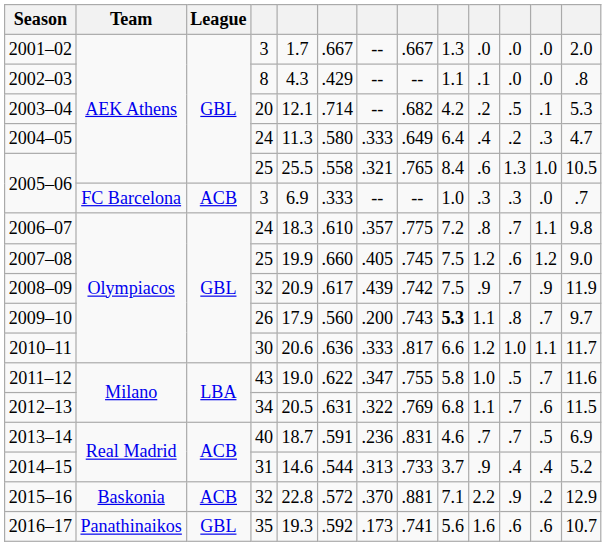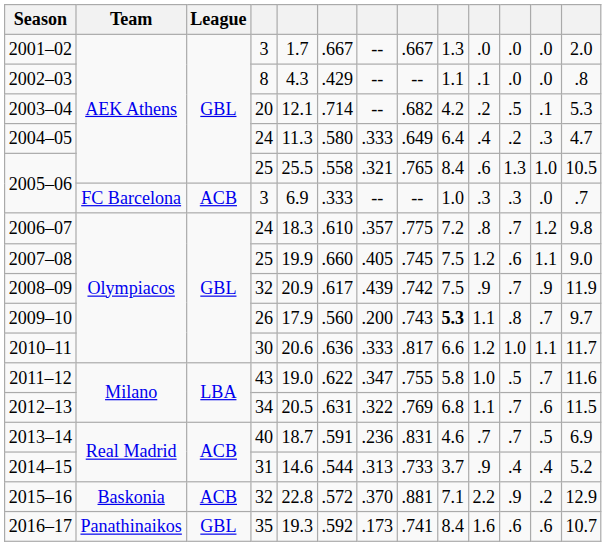2006–07 | column 12: 1.1 -> 1.2
2007–08 | column 12: 1.2 -> 1.1
2016–17 | column 9: 5.6 -> 8.4
